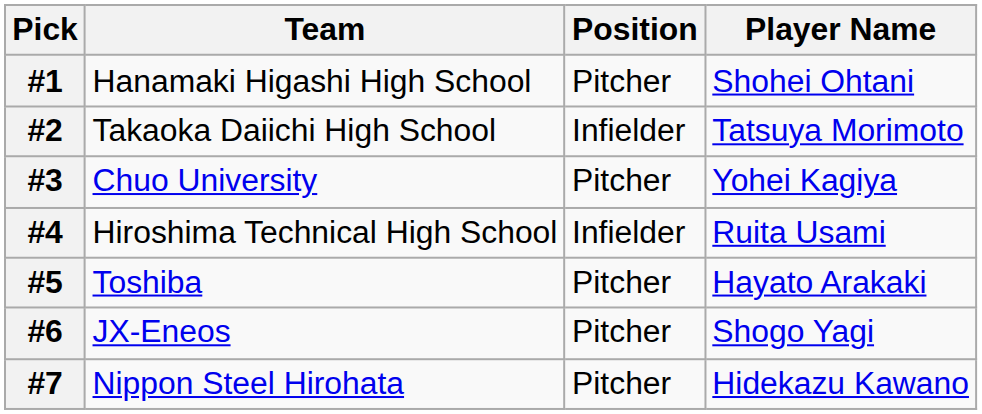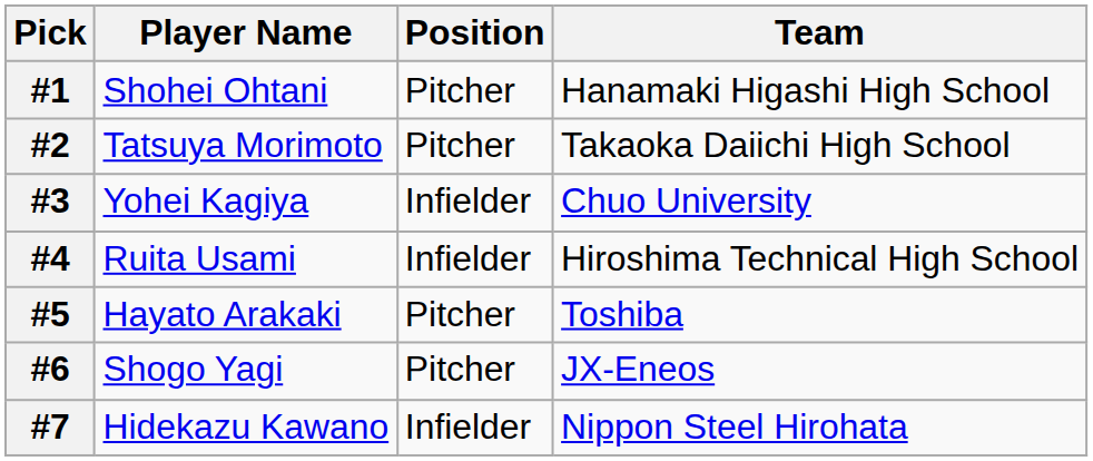columns swapped: Player Name <-> Team
#2 | Position: Infielder -> Pitcher
#3 | Position: Pitcher -> Infielder
#7 | Position: Pitcher -> Infielder
